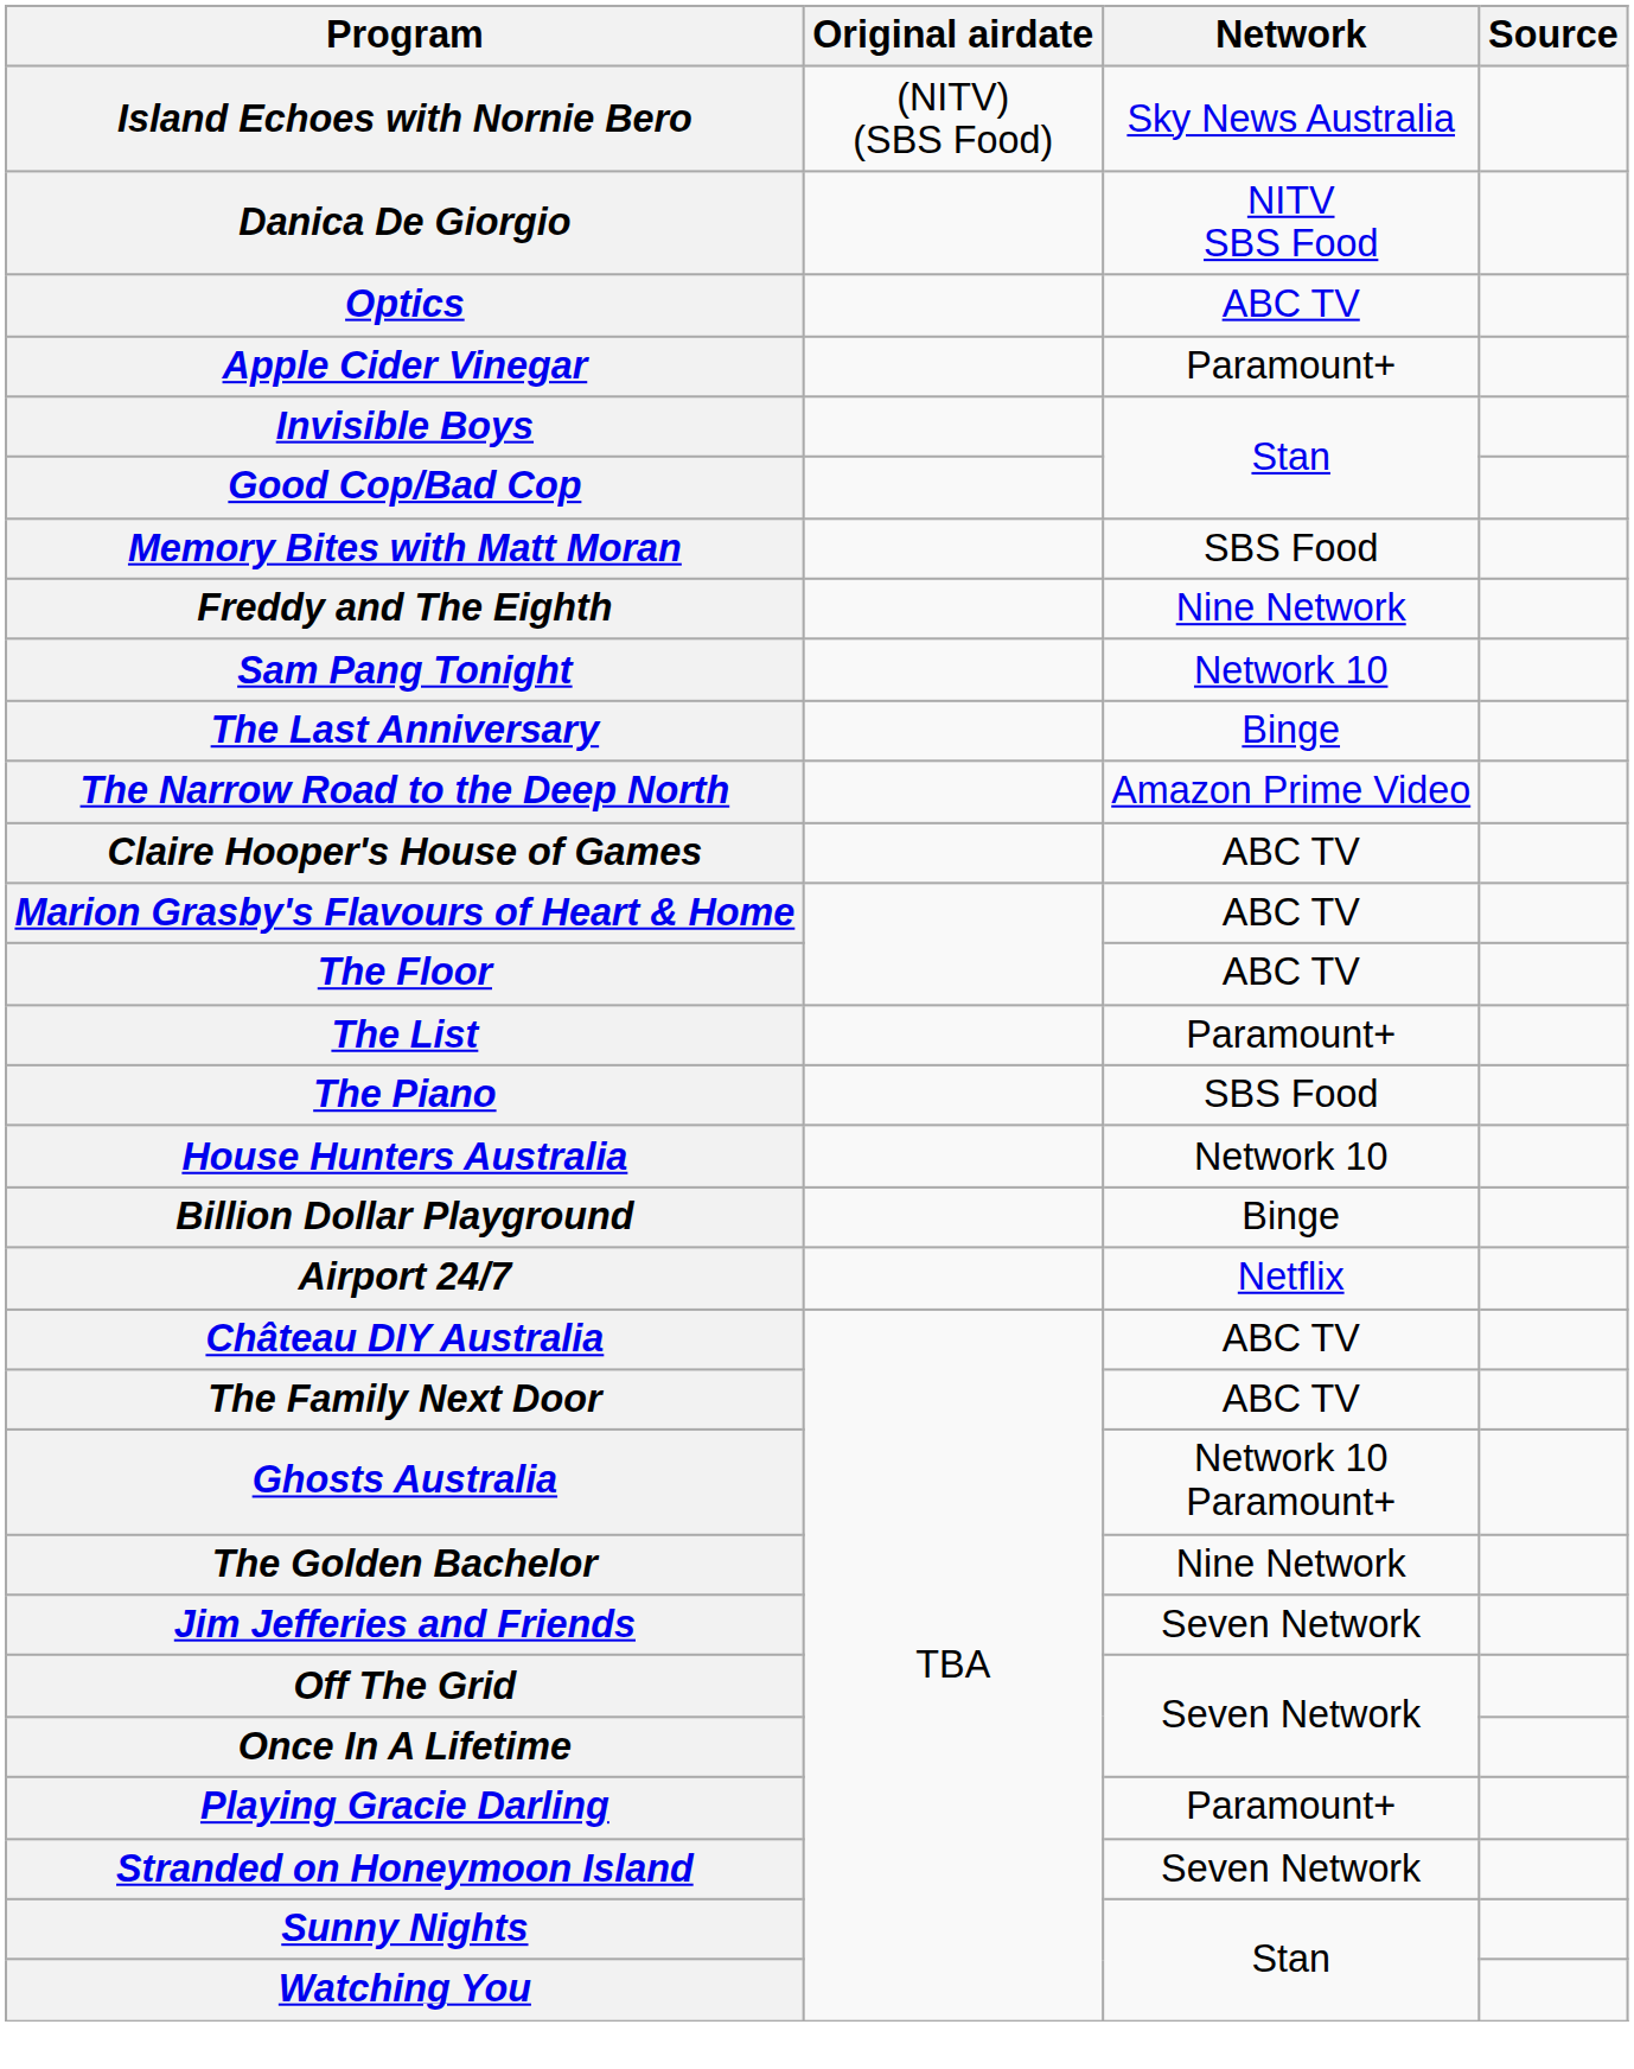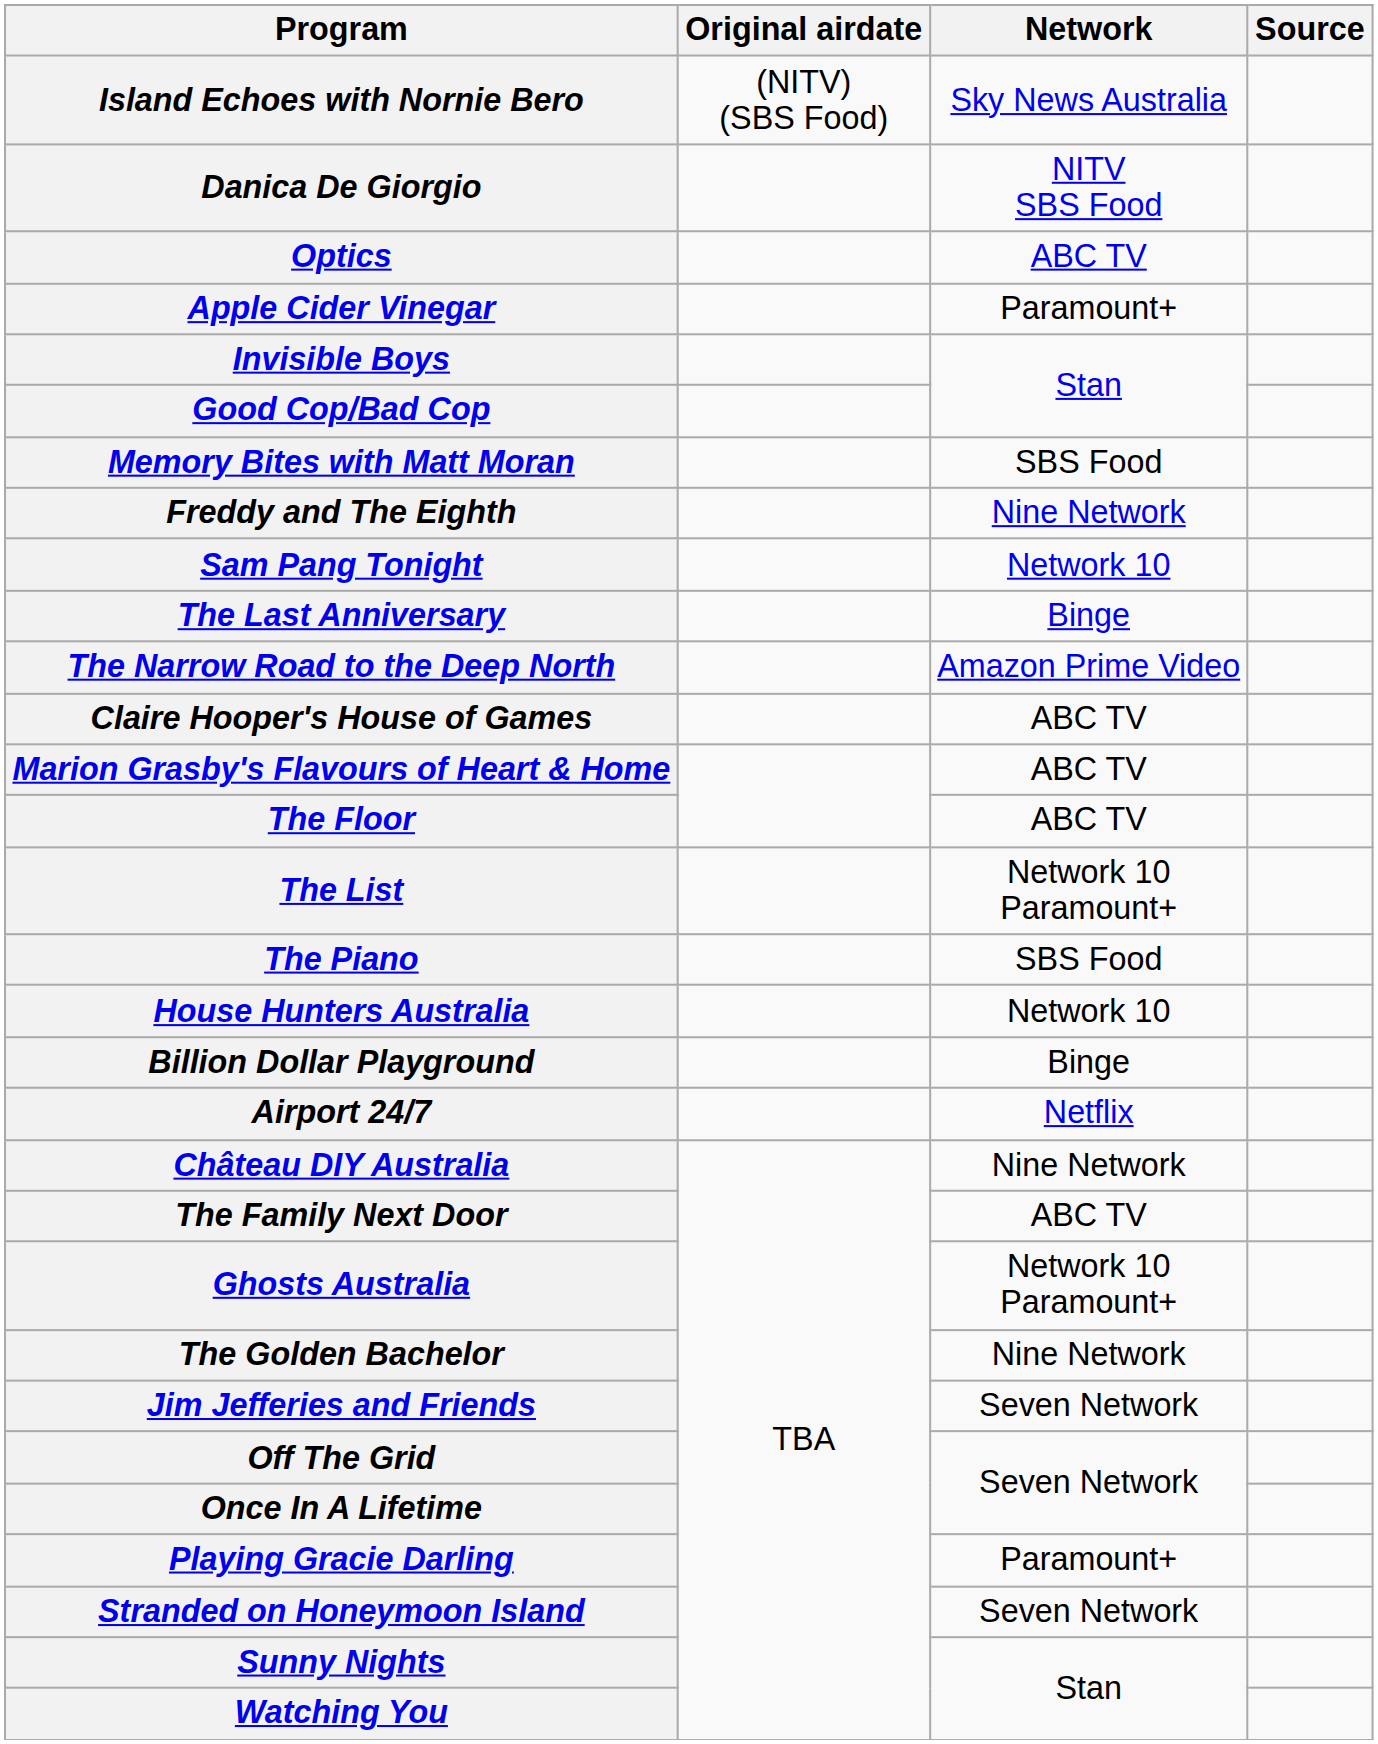The List | Network: Paramount+ -> Network 10 Paramount+
Château DIY Australia | Network: ABC TV -> Nine Network
